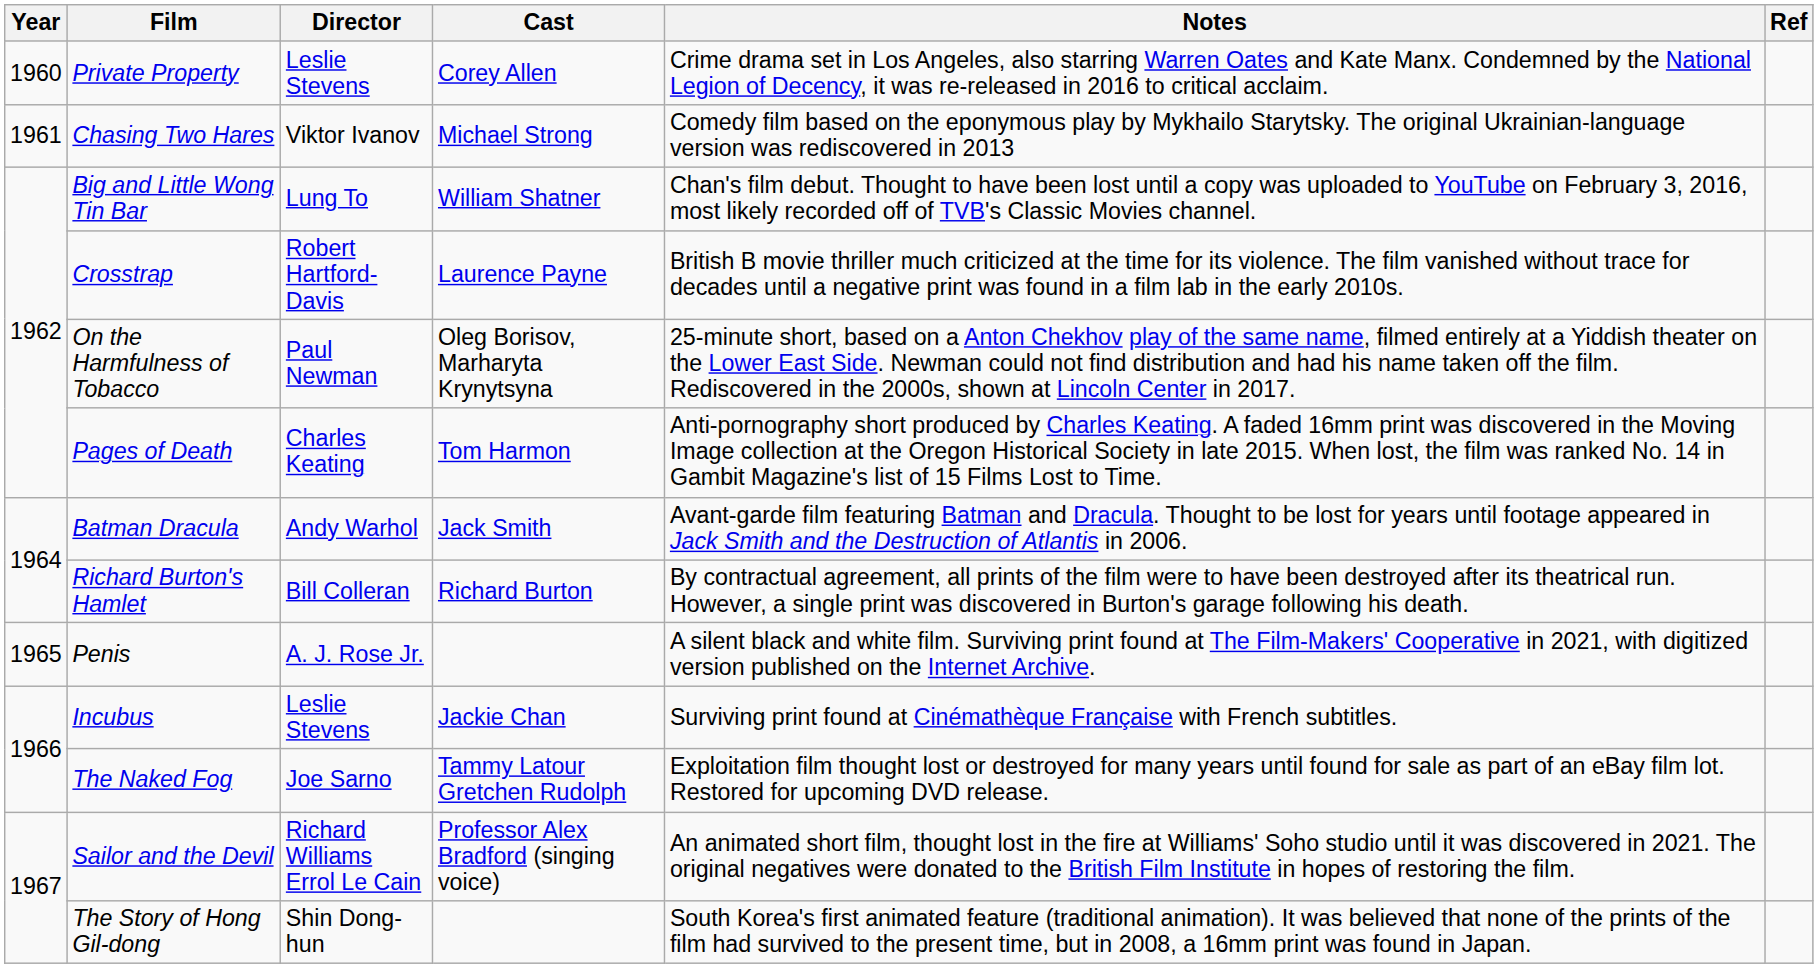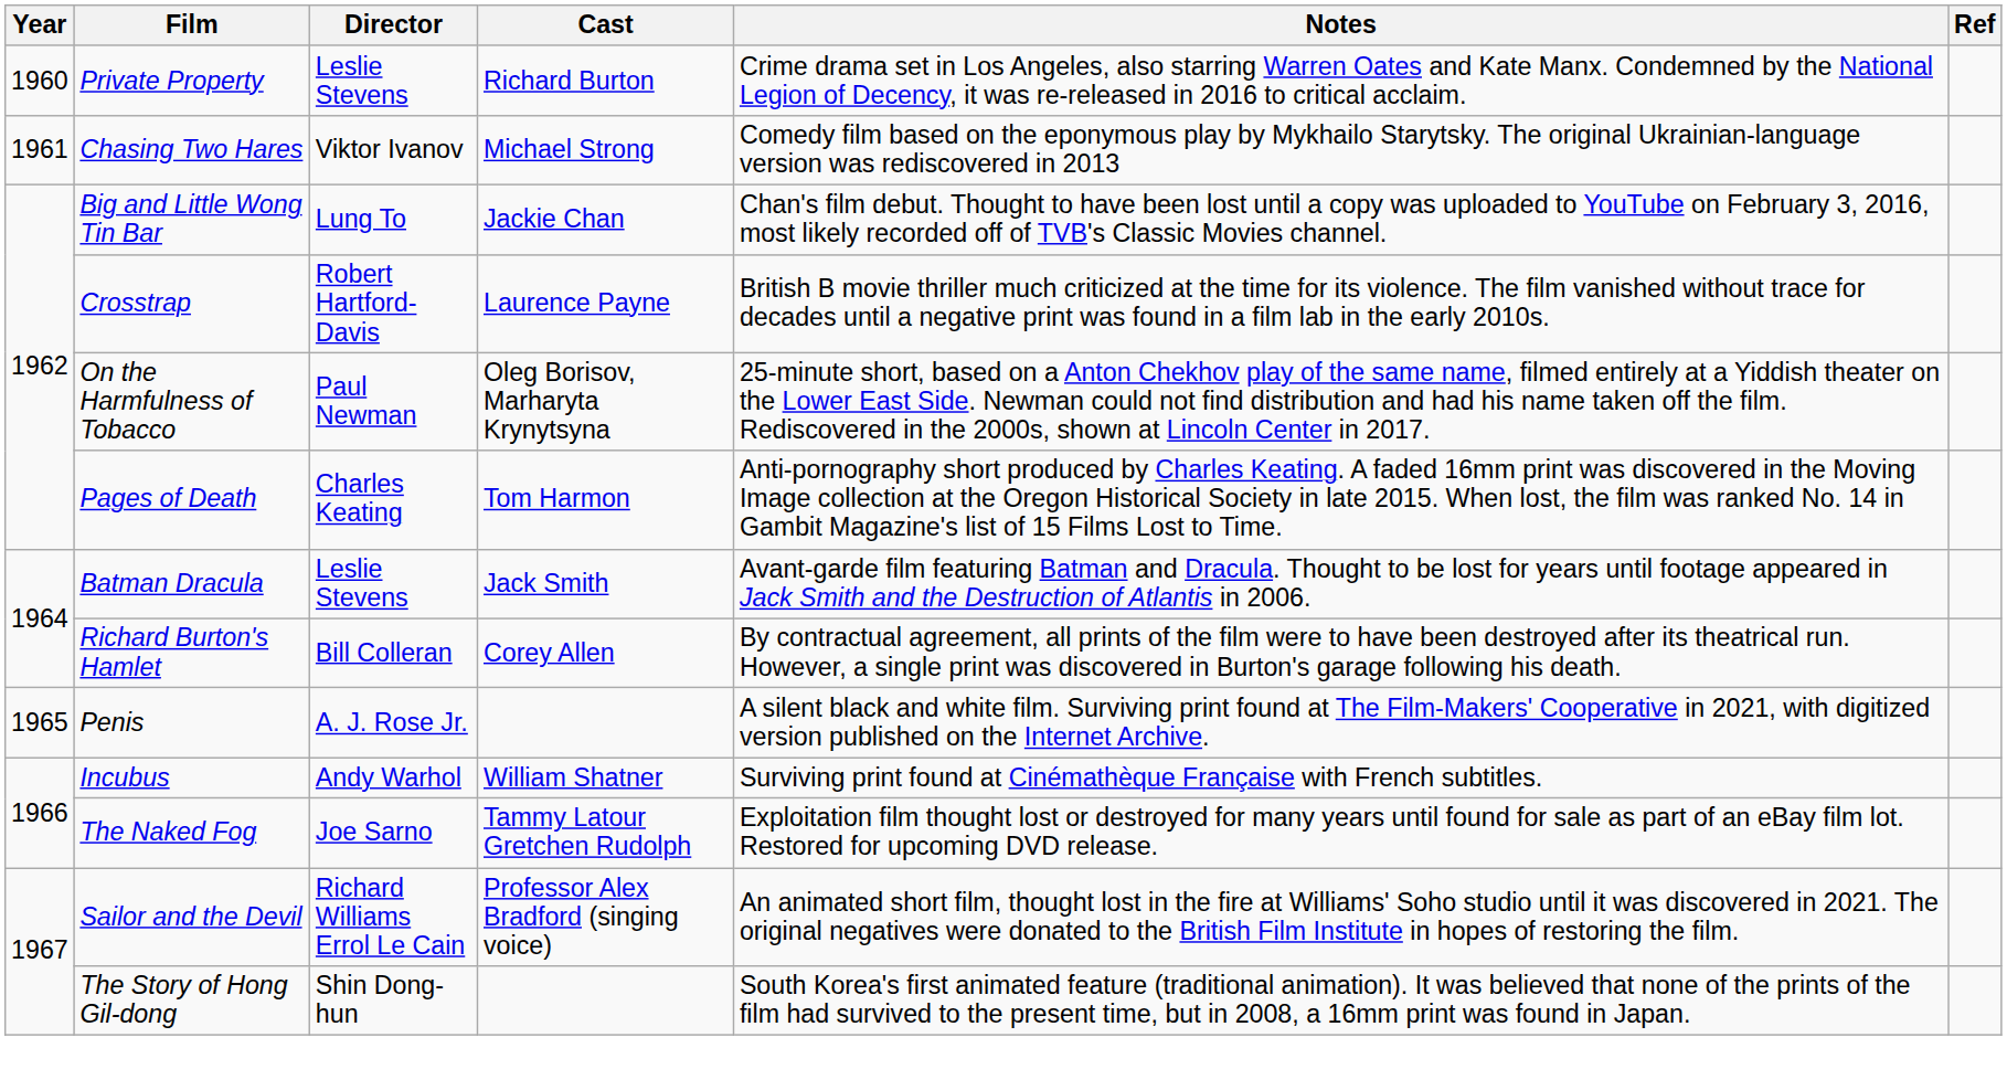Private Property | Cast: Corey Allen -> Richard Burton
Big and Little Wong Tin Bar | Cast: William Shatner -> Jackie Chan
Batman Dracula | Director: Andy Warhol -> Leslie Stevens
Richard Burton's Hamlet | Cast: Richard Burton -> Corey Allen
Incubus | Director: Leslie Stevens -> Andy Warhol
Incubus | Cast: Jackie Chan -> William Shatner
